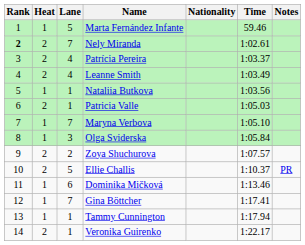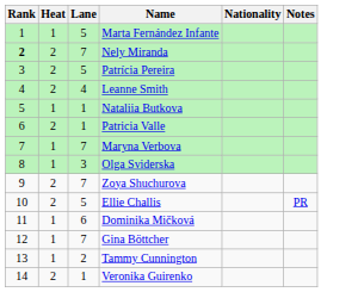- column: Time | 59.46 | 1:02.61 | 1:03.37 | 1:03.49 | 1:03.56 | 1:05.03 | 1:05.10 | 1:05.84 | 1:07.57 | 1:10.37 | 1:13.46 | 1:17.41 | 1:17.94 | 1:22.17
Patrícia Pereira | Lane: 4 -> 5
Zoya Shuchurova | Lane: 2 -> 7
Tammy Cunnington | Lane: 1 -> 2
